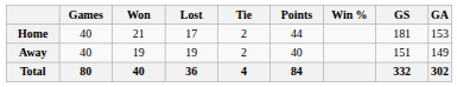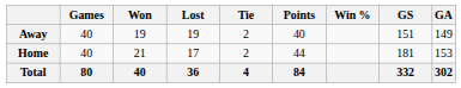rows swapped: Home <-> Away
